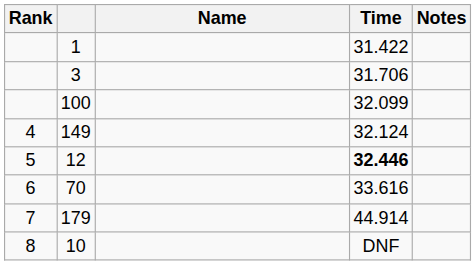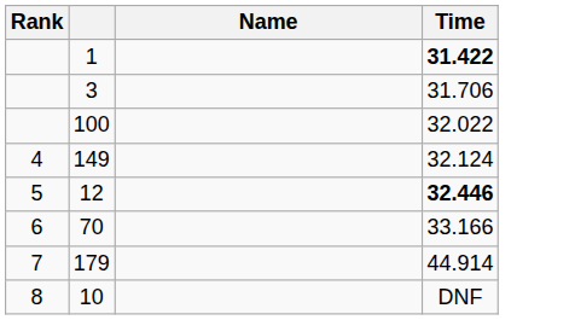- column: Notes
1 | Time: normal -> bold
100 | Time: 32.099 -> 32.022
70 | Time: 33.616 -> 33.166
